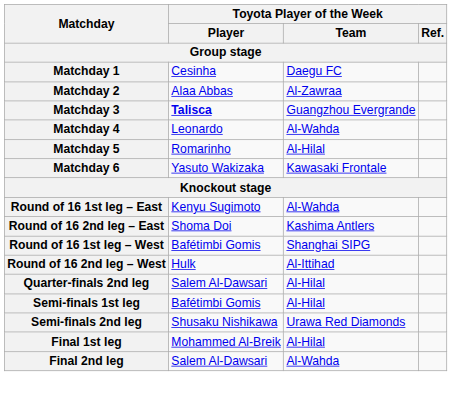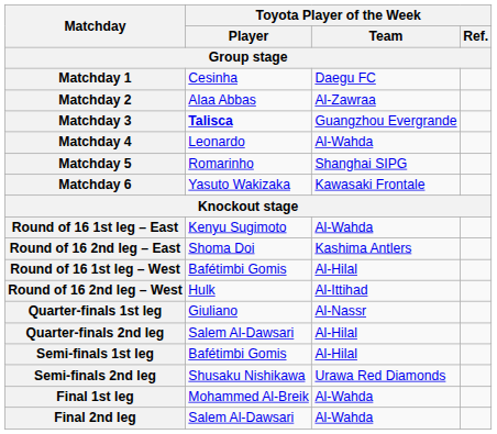Matchday 5 | Toyota Player of the Week / Team: Al-Hilal -> Shanghai SIPG
Round of 16 1st leg – West | Toyota Player of the Week / Team: Shanghai SIPG -> Al-Hilal
+ row: Quarter-finals 1st leg | Giuliano | Al-Nassr
Final 1st leg | Toyota Player of the Week / Team: Al-Hilal -> Al-Wahda
